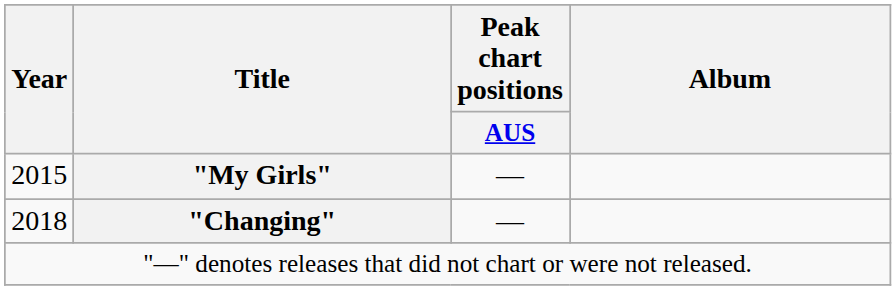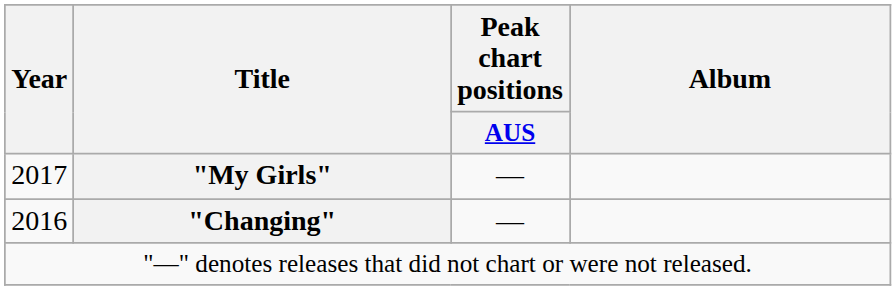"My Girls" | Year: 2015 -> 2017
"Changing" | Year: 2018 -> 2016
